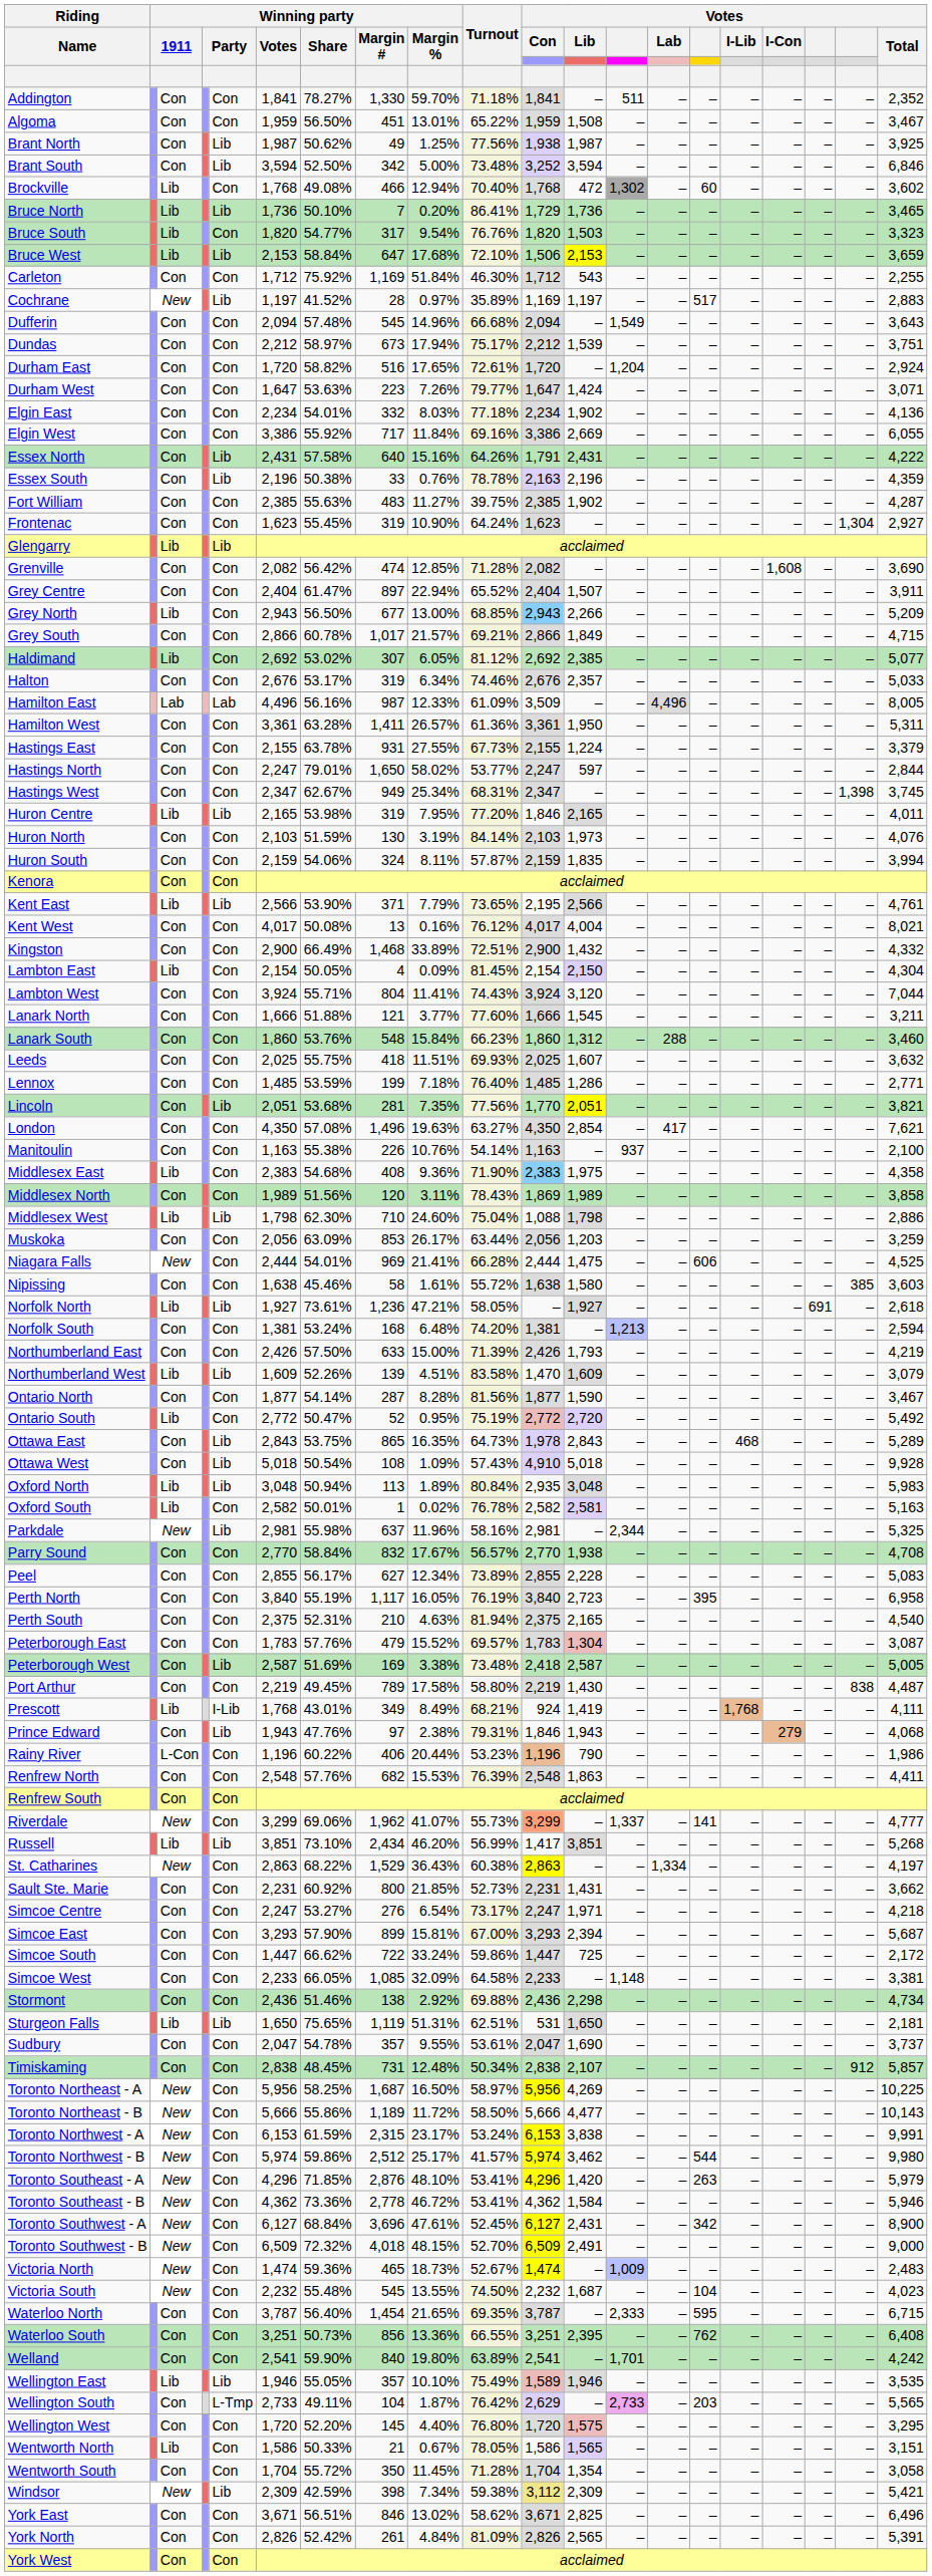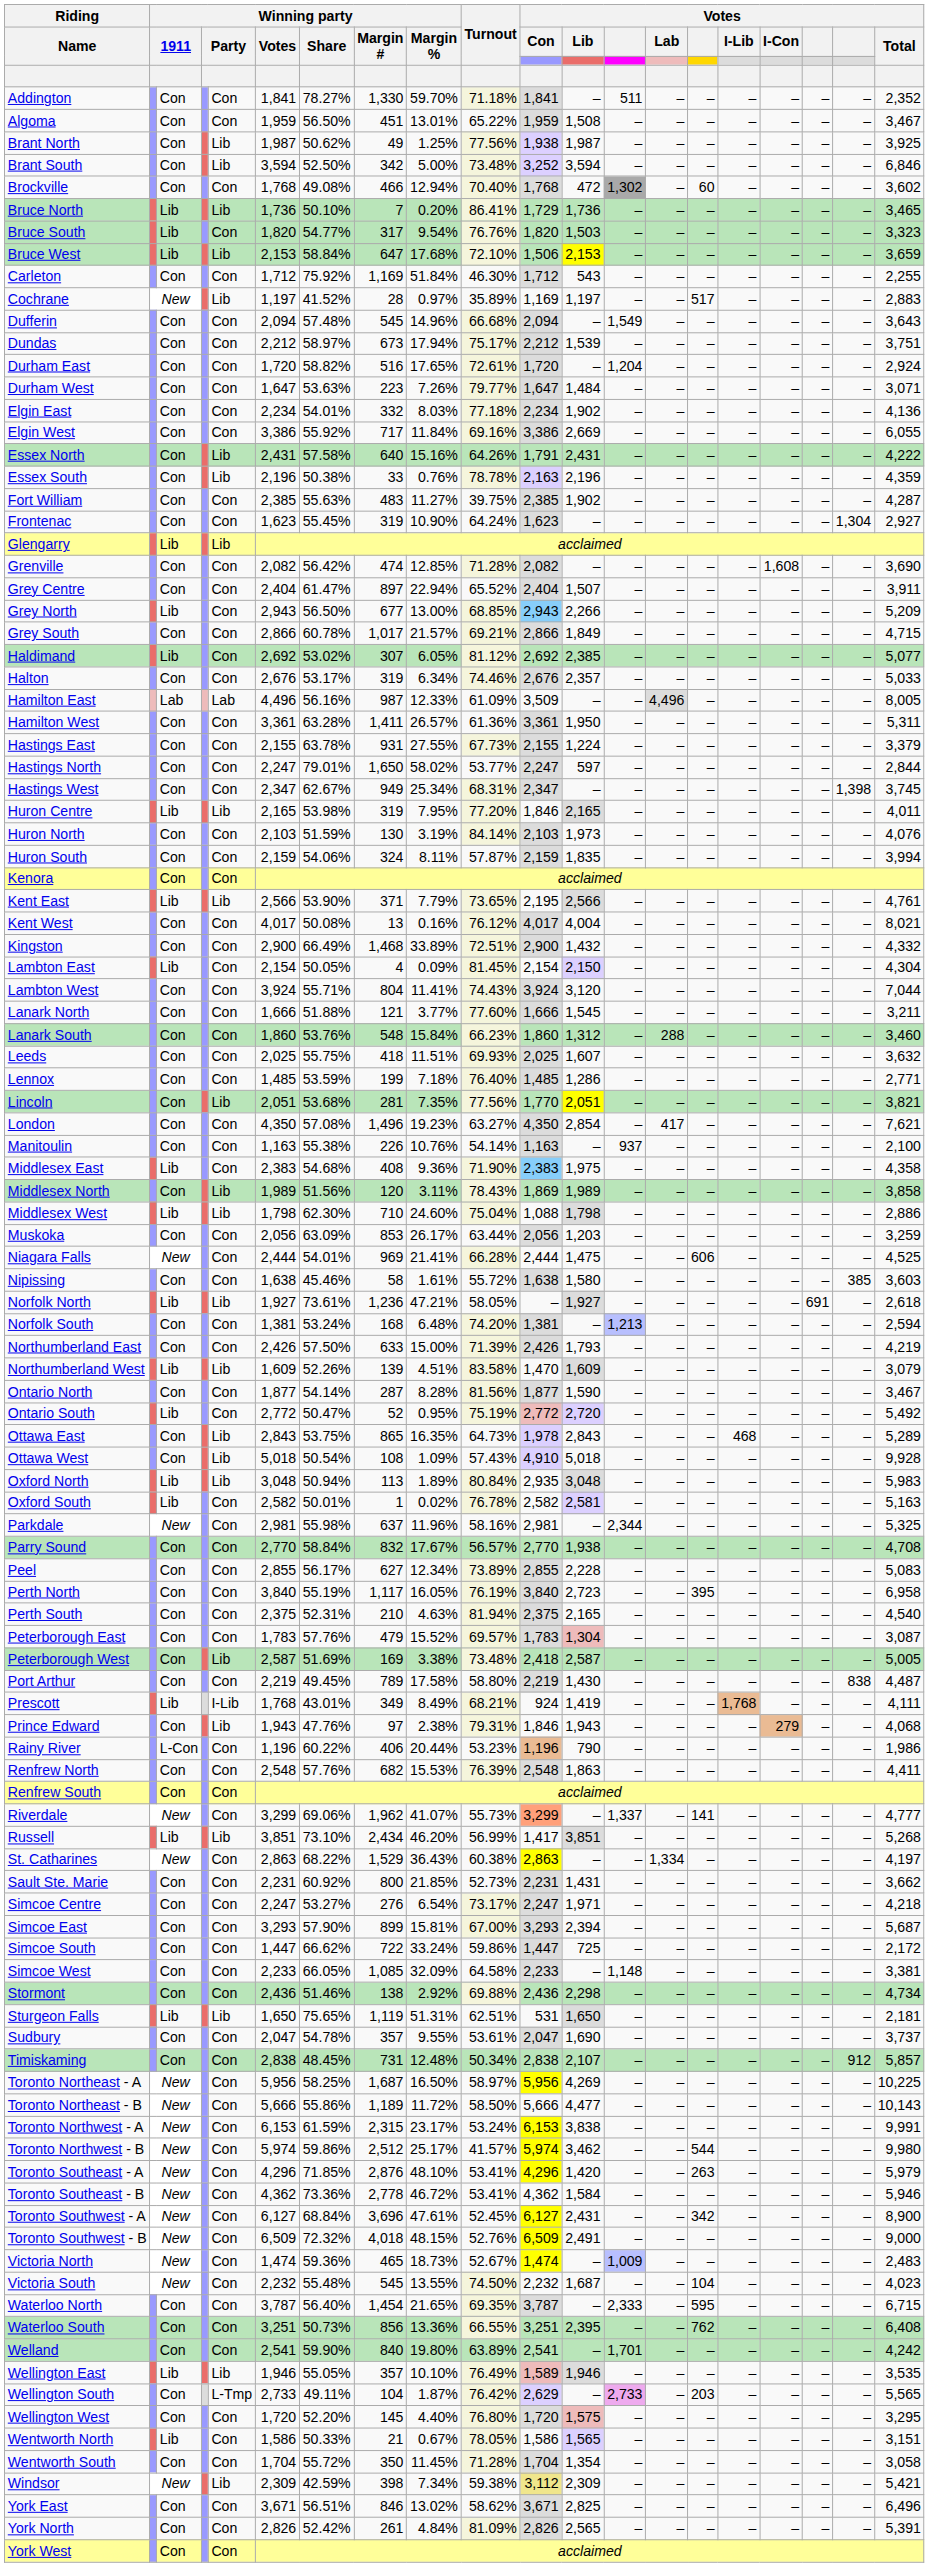Brockville | column 3: Lib -> Con
Durham West | Votes / Lib: 1,424 -> 1,484
London | Winning party / Margin %: 19.63% -> 19.23%
Middlesex North | column 5: Con -> Lib
Parkdale | column 5: Lib -> Con
Toronto Southwest - B | Turnout: 52.70% -> 52.76%
Wellington East | Turnout: 75.49% -> 76.49%
